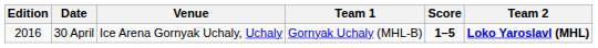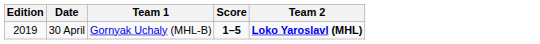- column: Venue | Ice Arena Gornyak Uchaly, Uchaly
30 April | Edition: 2016 -> 2019
